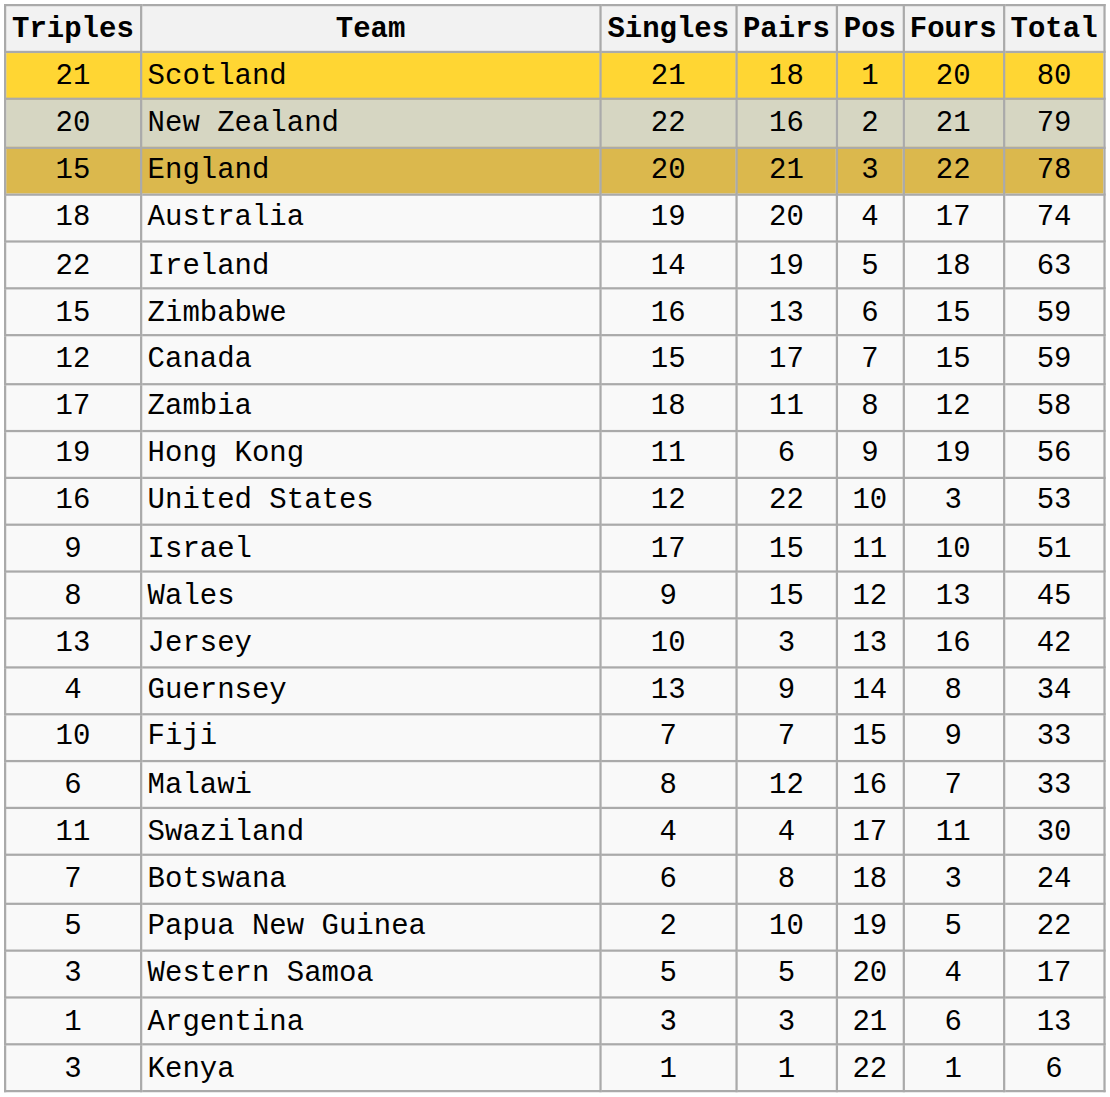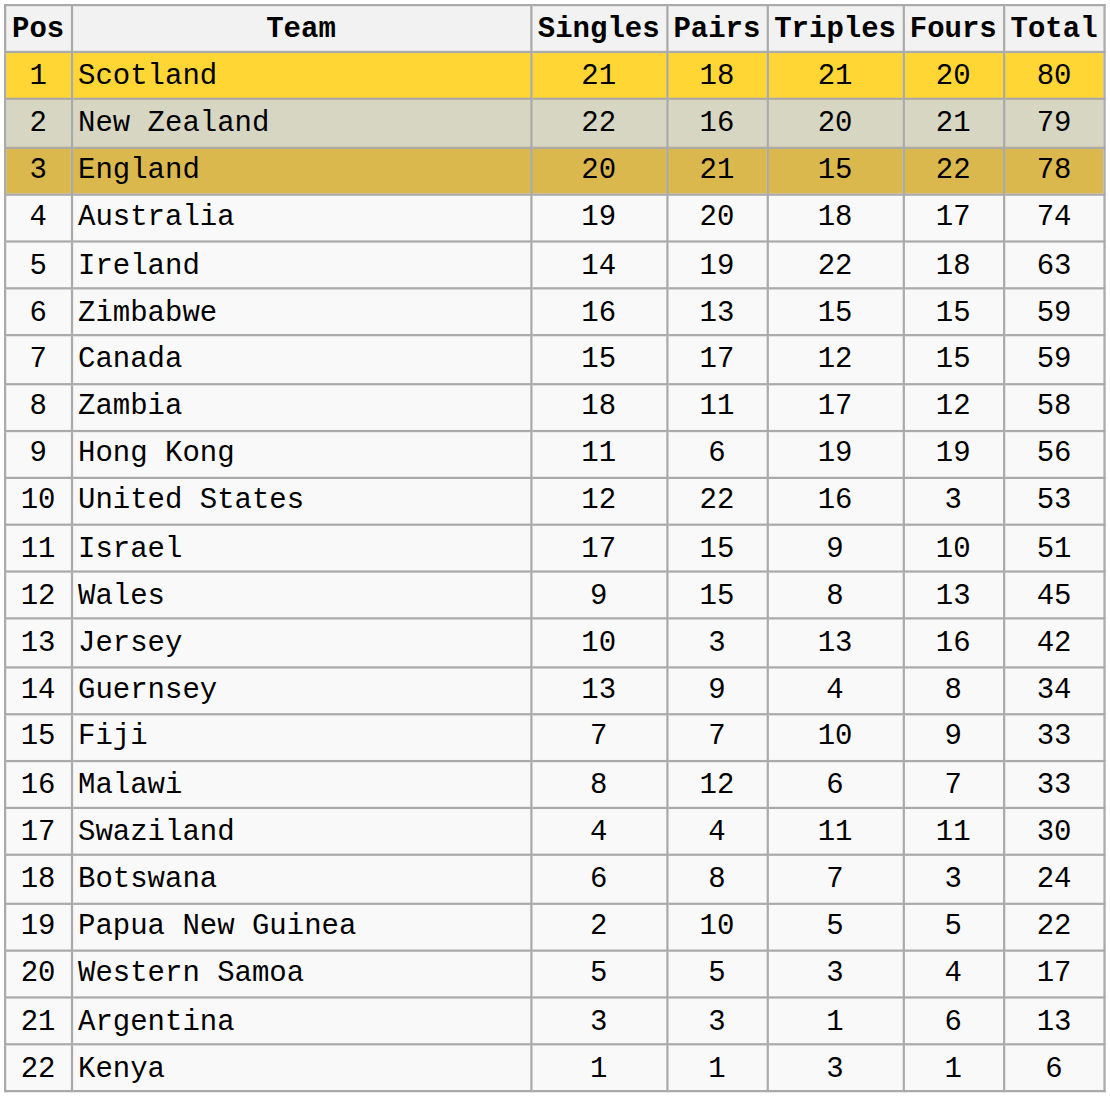columns swapped: Pos <-> Triples
